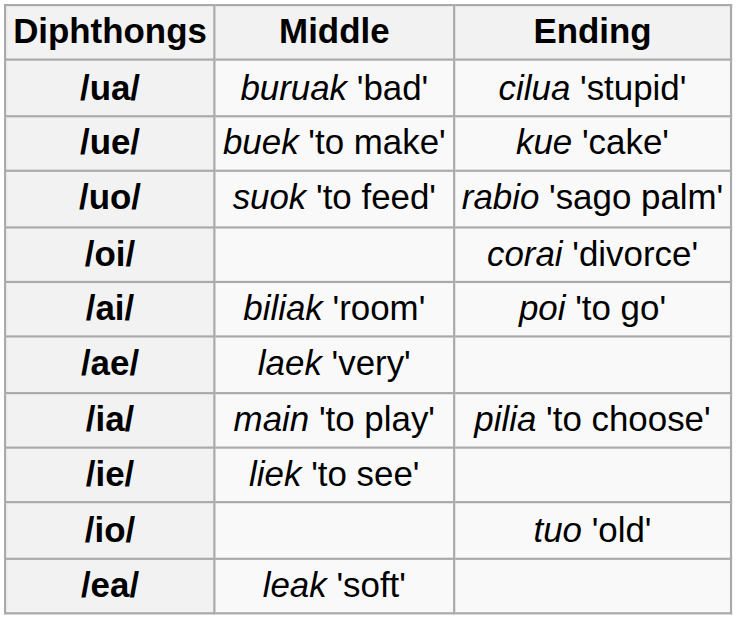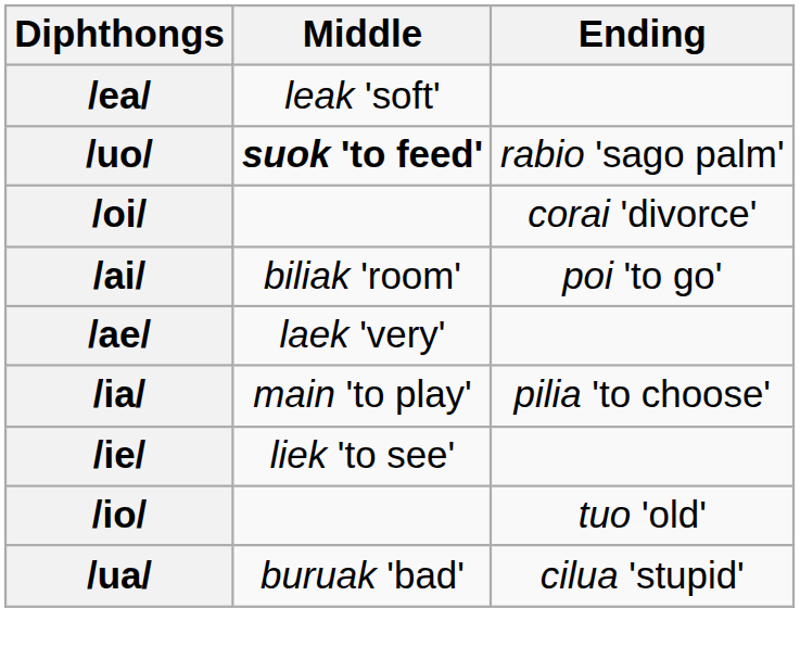rows swapped: /ua/ <-> /ea/
- row: /ue/ | buek 'to make' | kue 'cake'
/uo/ | Middle: normal -> bold
